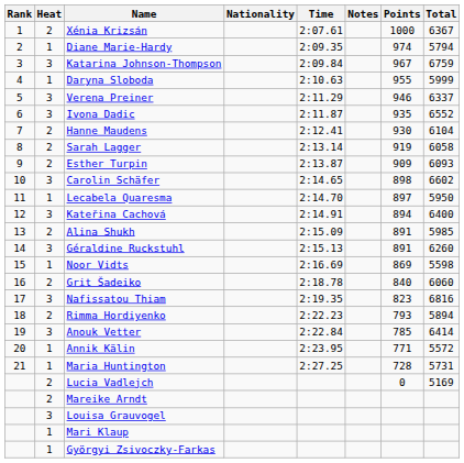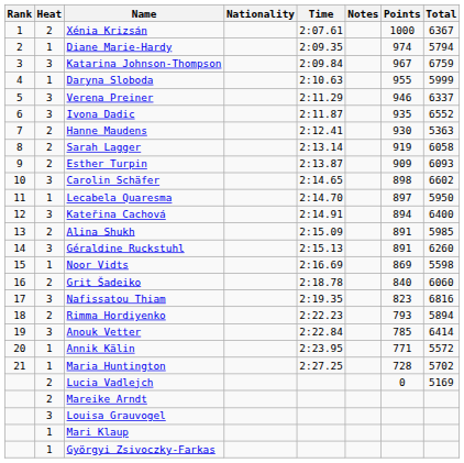Hanne Maudens | Total: 6104 -> 5363
Maria Huntington | Total: 5731 -> 5702
